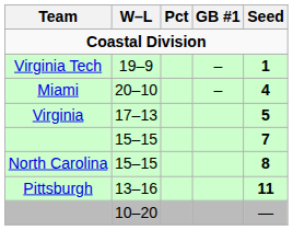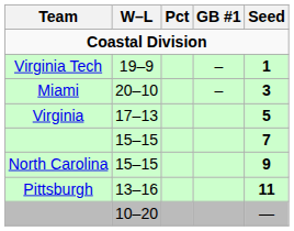Miami | Seed: 4 -> 3
North Carolina | Seed: 8 -> 9
